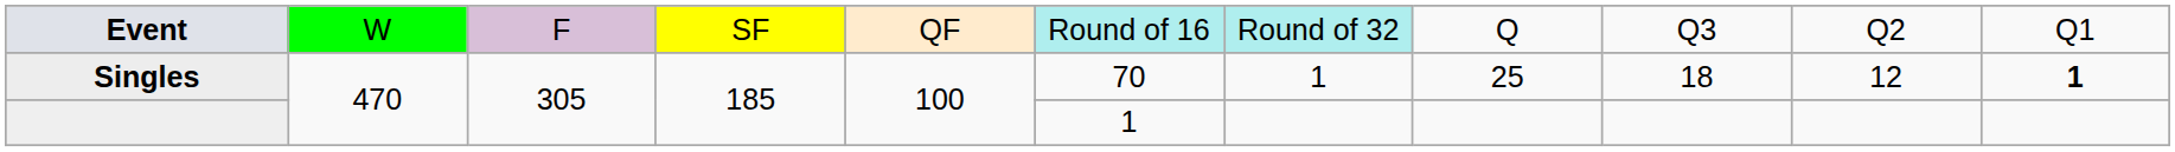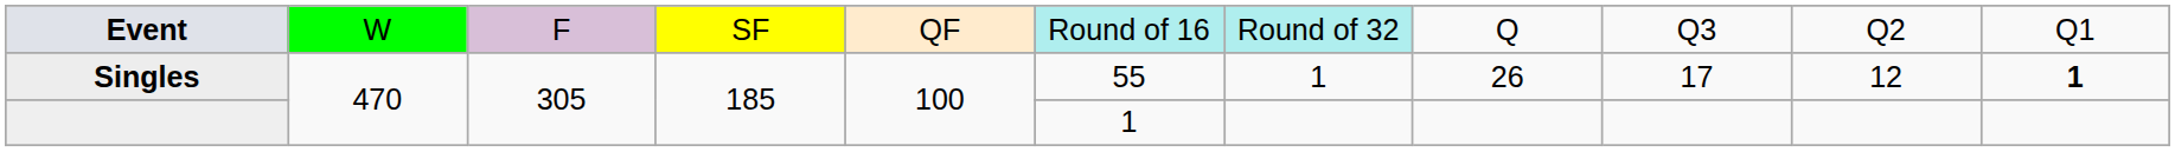Singles | column 6: 70 -> 55
Singles | column 8: 25 -> 26
Singles | column 9: 18 -> 17
